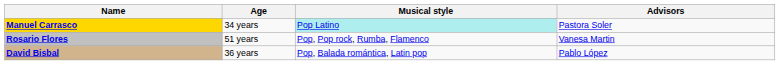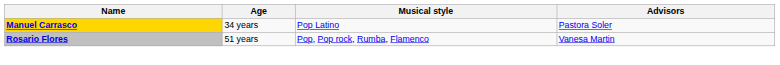Manuel Carrasco | Musical style: paleturquoise background -> no background
- row: David Bisbal | 36 years | Pop, Balada romántica, Latin pop | Pablo López
